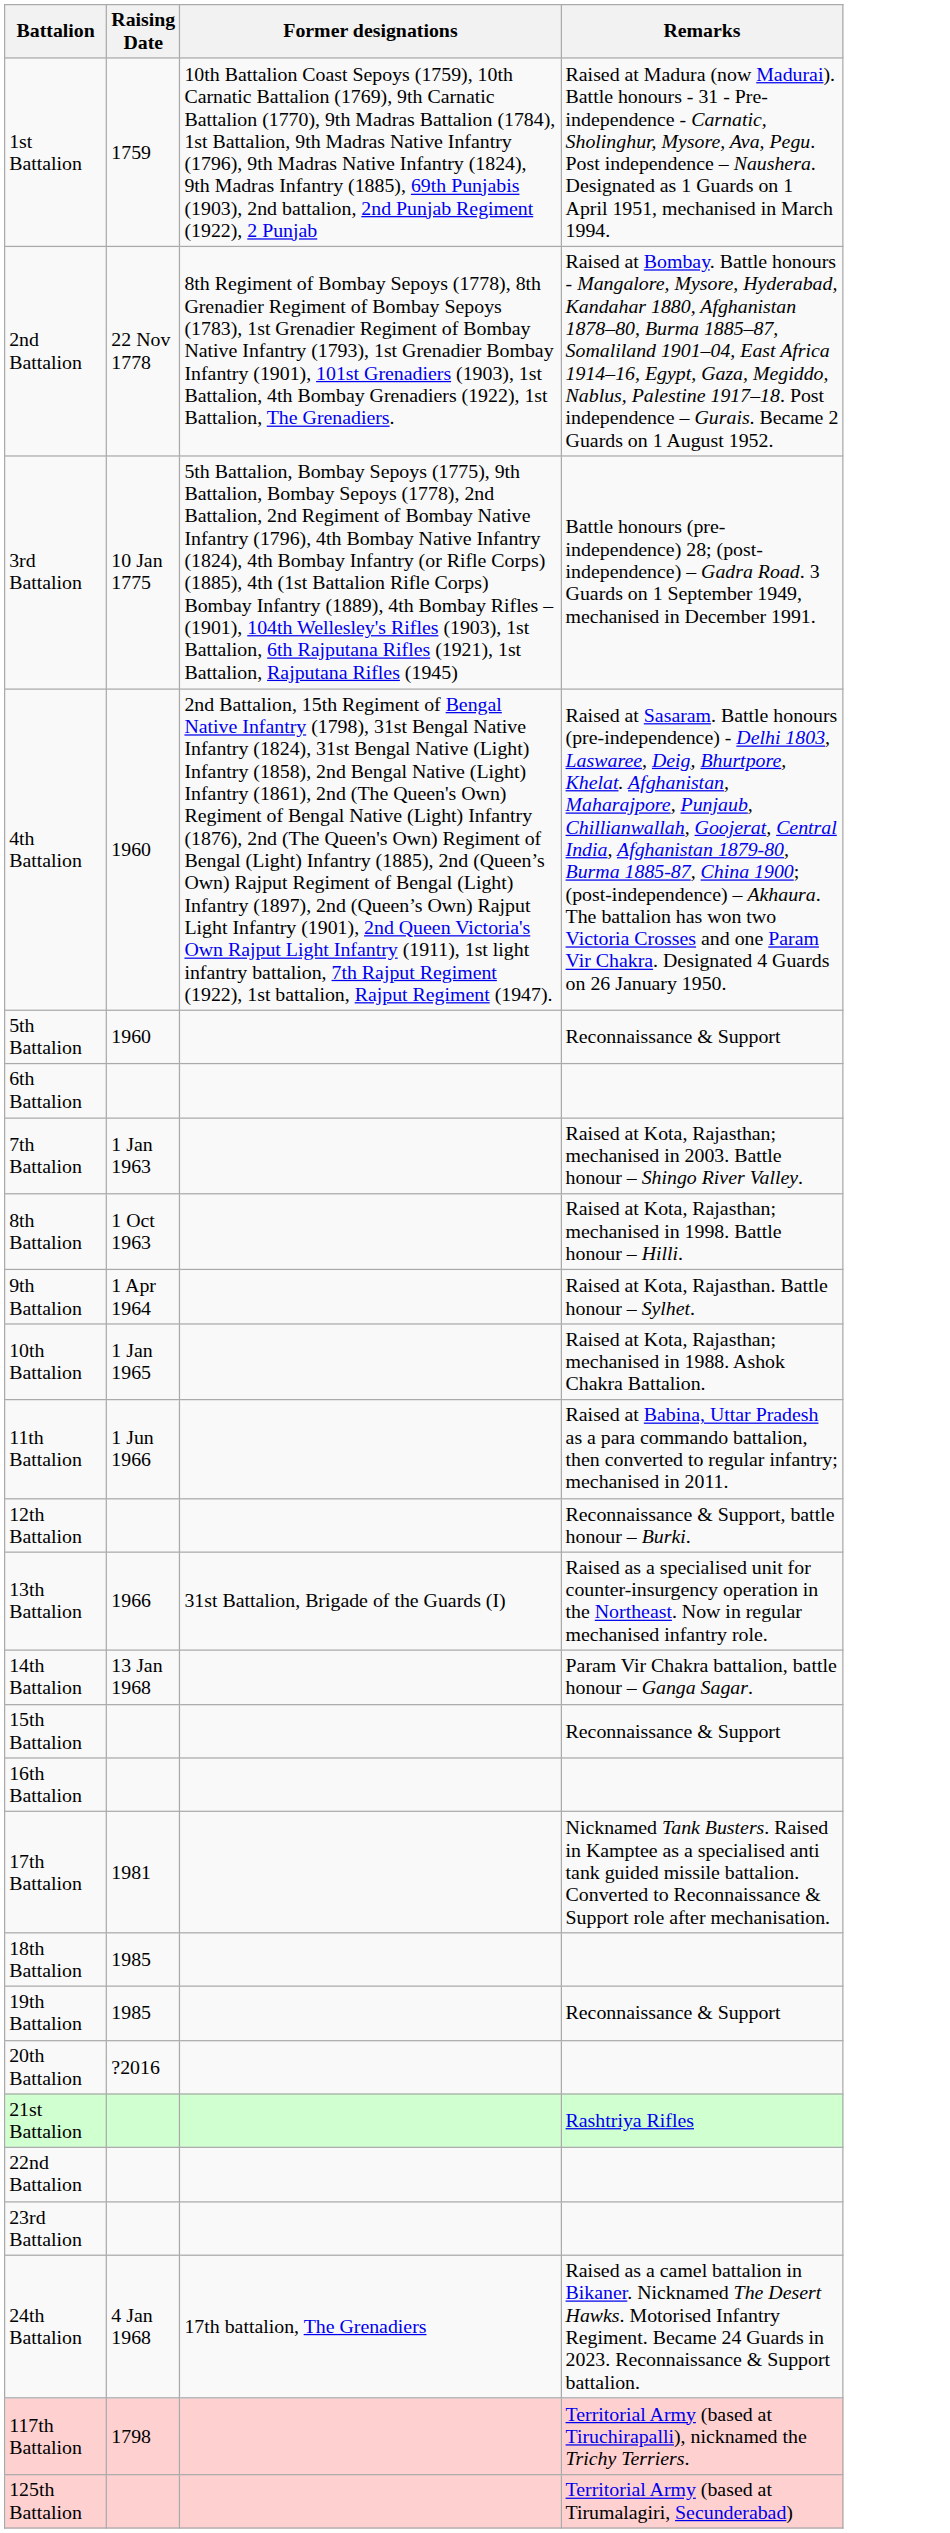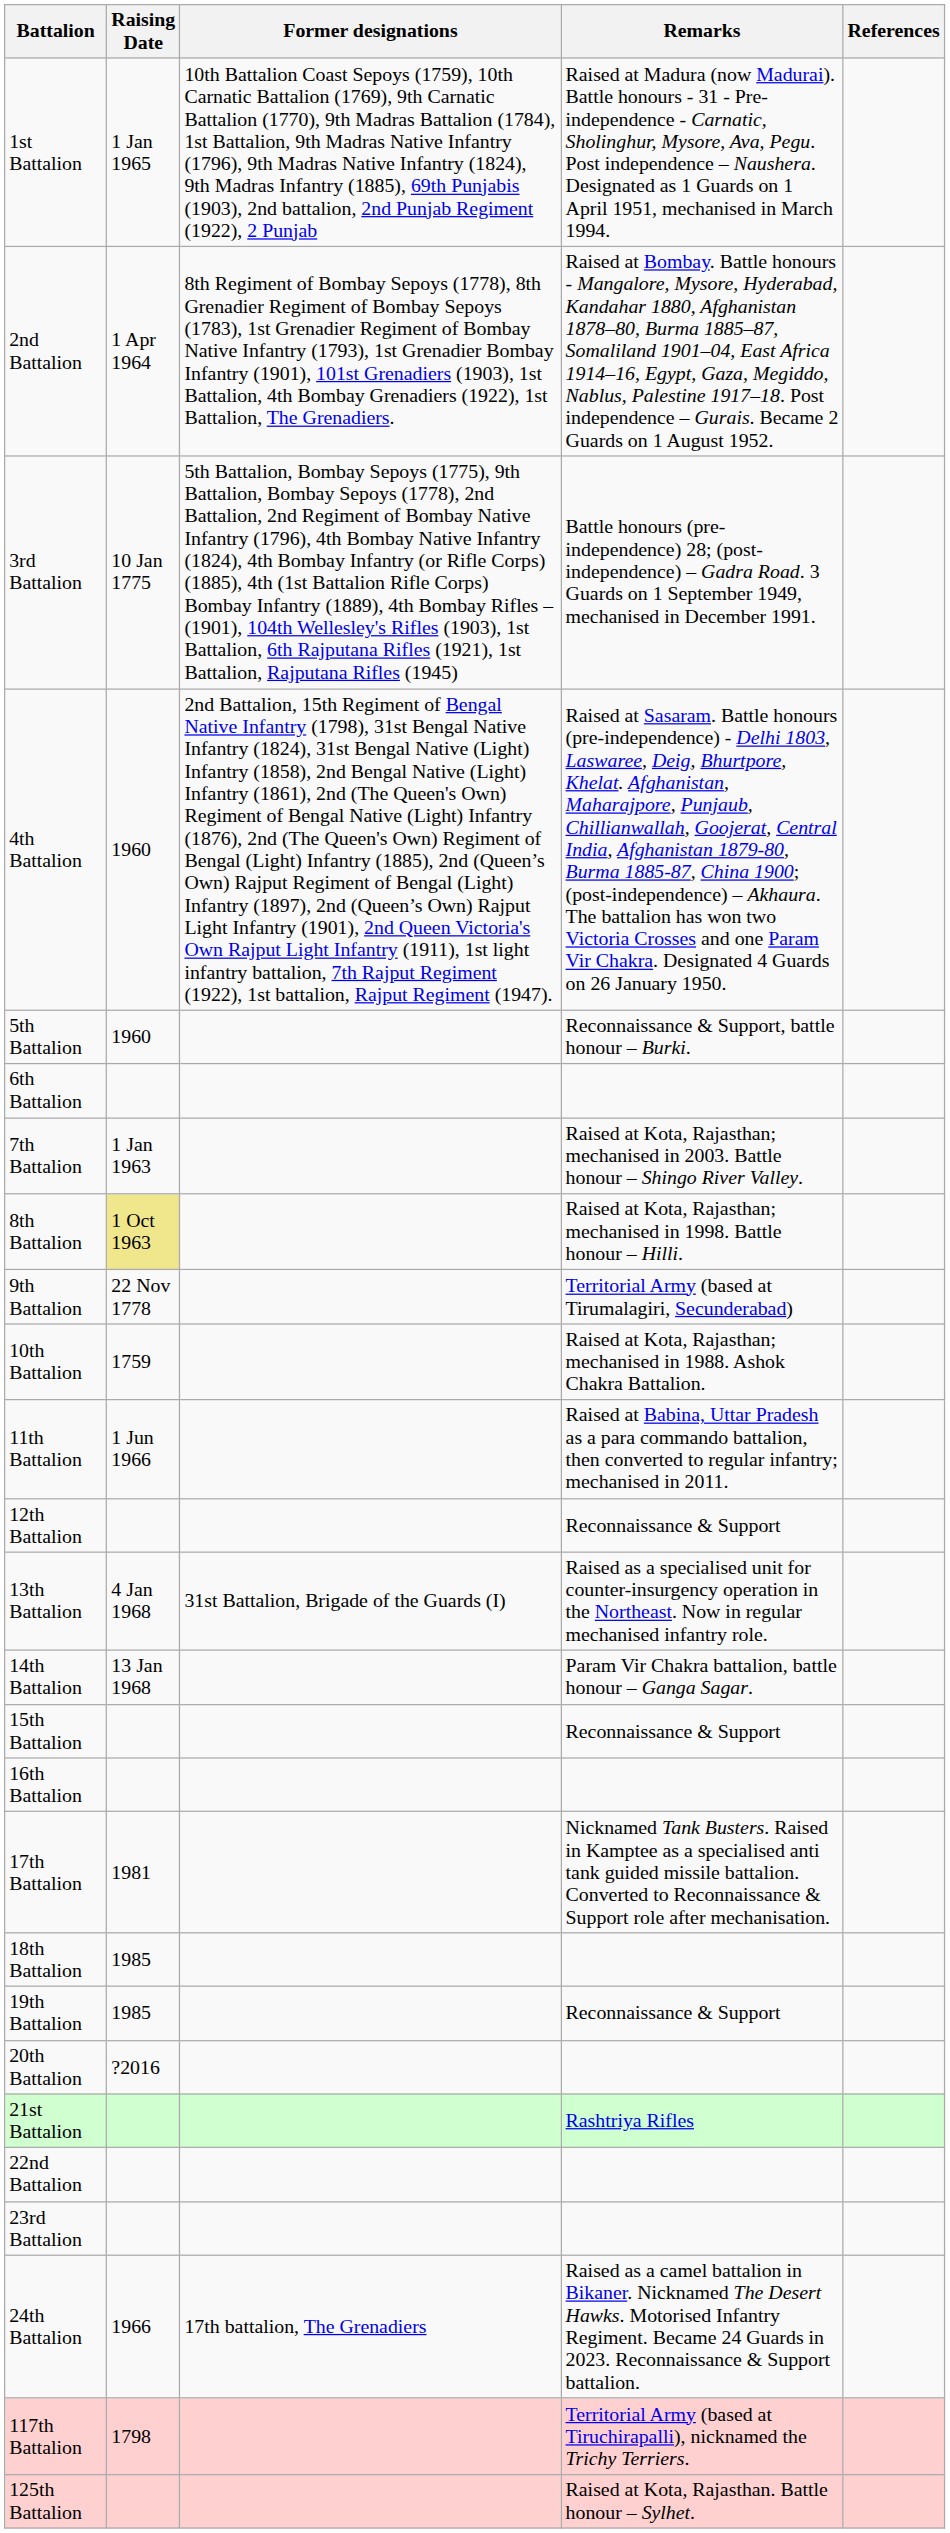+ column: References
1st Battalion | Raising Date: 1759 -> 1 Jan 1965
2nd Battalion | Raising Date: 22 Nov 1778 -> 1 Apr 1964
5th Battalion | Remarks: Reconnaissance & Support -> Reconnaissance & Support, battle honour – Burki.
8th Battalion | Raising Date: no background -> khaki background
9th Battalion | Raising Date: 1 Apr 1964 -> 22 Nov 1778
9th Battalion | Remarks: Raised at Kota, Rajasthan. Battle honour – Sylhet. -> Territorial Army (based at Tirumalagiri, Secunderabad)
10th Battalion | Raising Date: 1 Jan 1965 -> 1759
12th Battalion | Remarks: Reconnaissance & Support, battle honour – Burki. -> Reconnaissance & Support
13th Battalion | Raising Date: 1966 -> 4 Jan 1968
24th Battalion | Raising Date: 4 Jan 1968 -> 1966
125th Battalion | Remarks: Territorial Army (based at Tirumalagiri, Secunderabad) -> Raised at Kota, Rajasthan. Battle honour – Sylhet.
